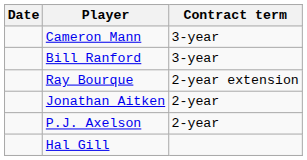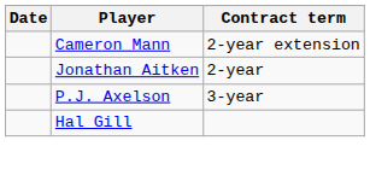Cameron Mann | Contract term: 3-year -> 2-year extension
- row: Bill Ranford | 3-year
- row: Ray Bourque | 2-year extension
P.J. Axelson | Contract term: 2-year -> 3-year
